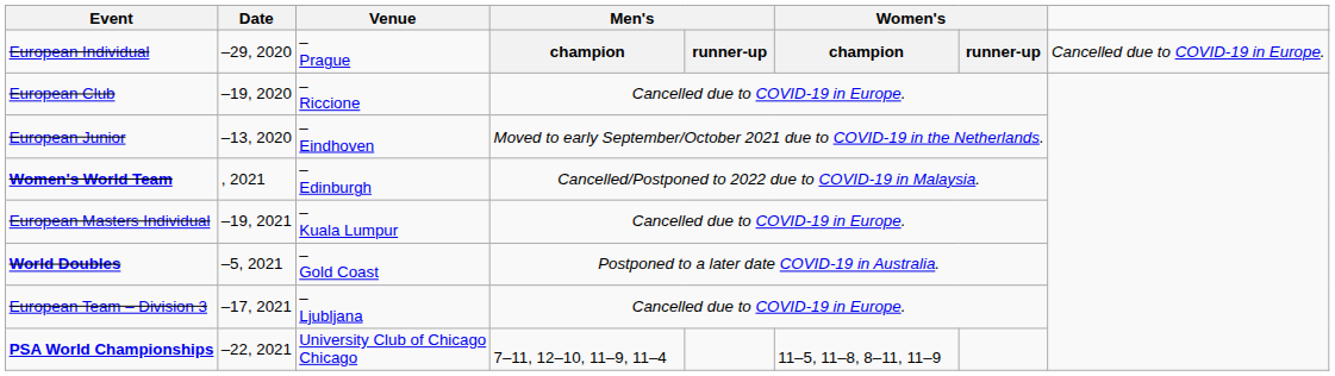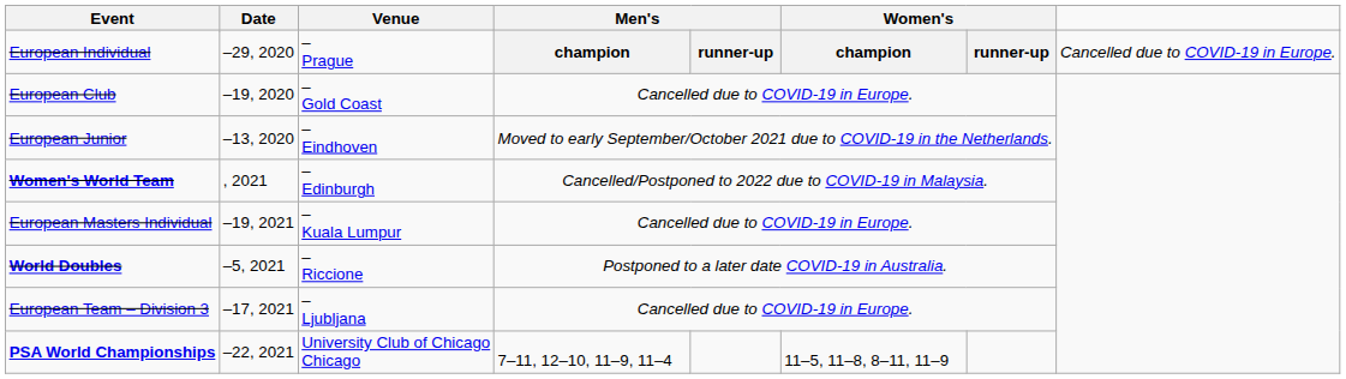European Club | Venue: – Riccione -> – Gold Coast
World Doubles | Venue: – Gold Coast -> – Riccione
